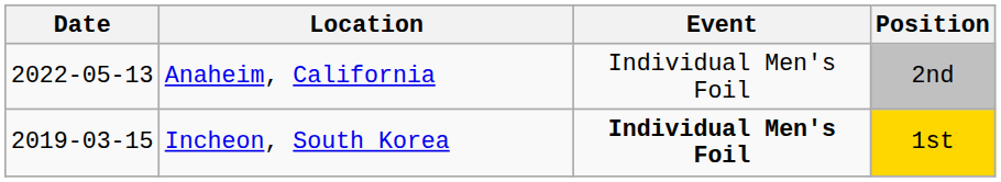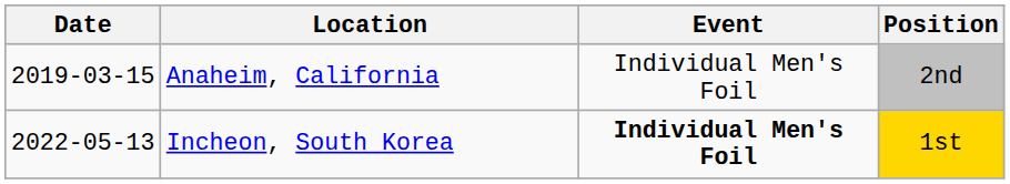Anaheim, California | Date: 2022-05-13 -> 2019-03-15
Incheon, South Korea | Date: 2019-03-15 -> 2022-05-13
